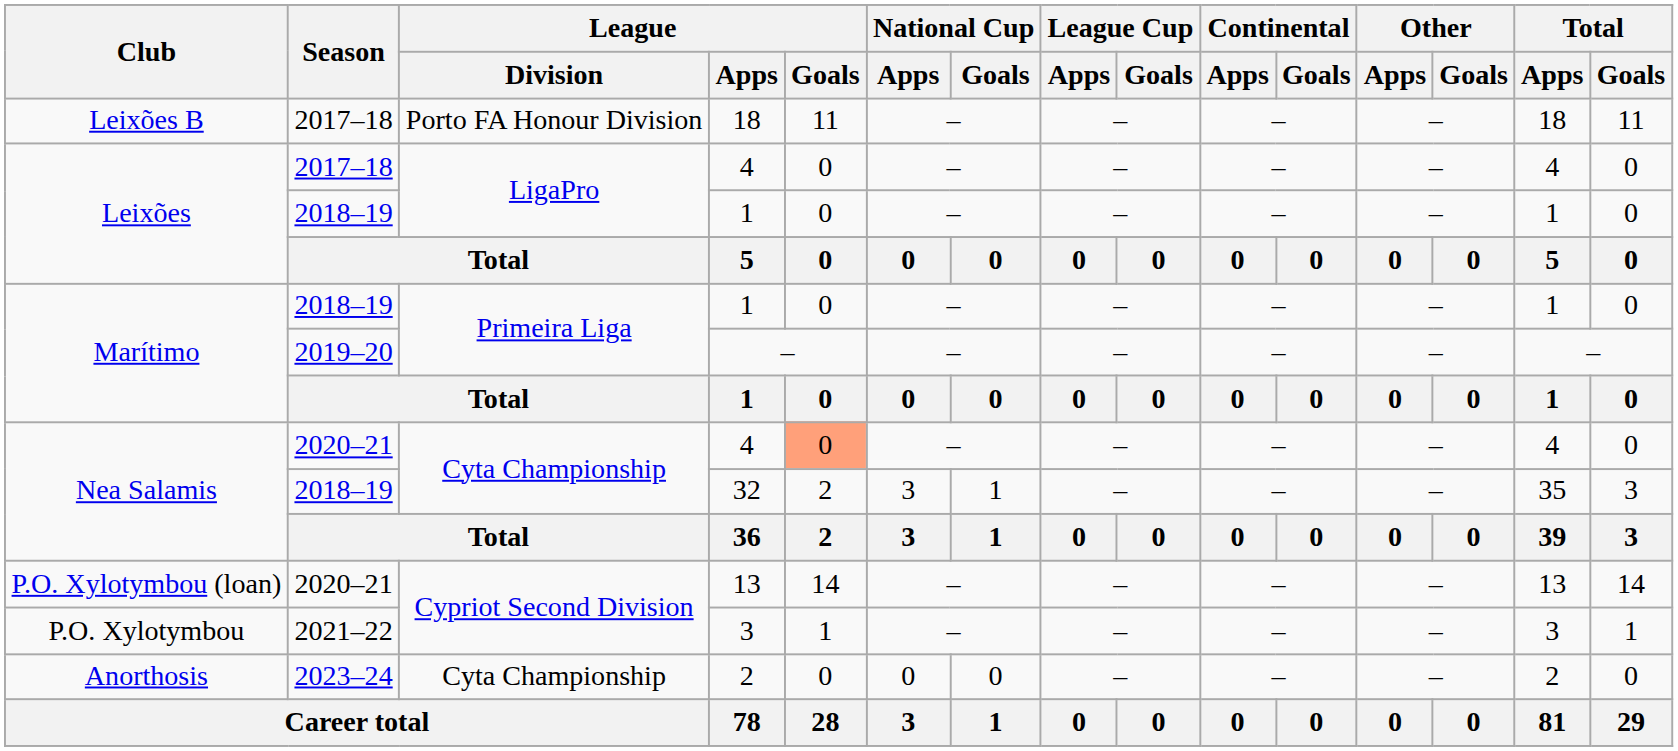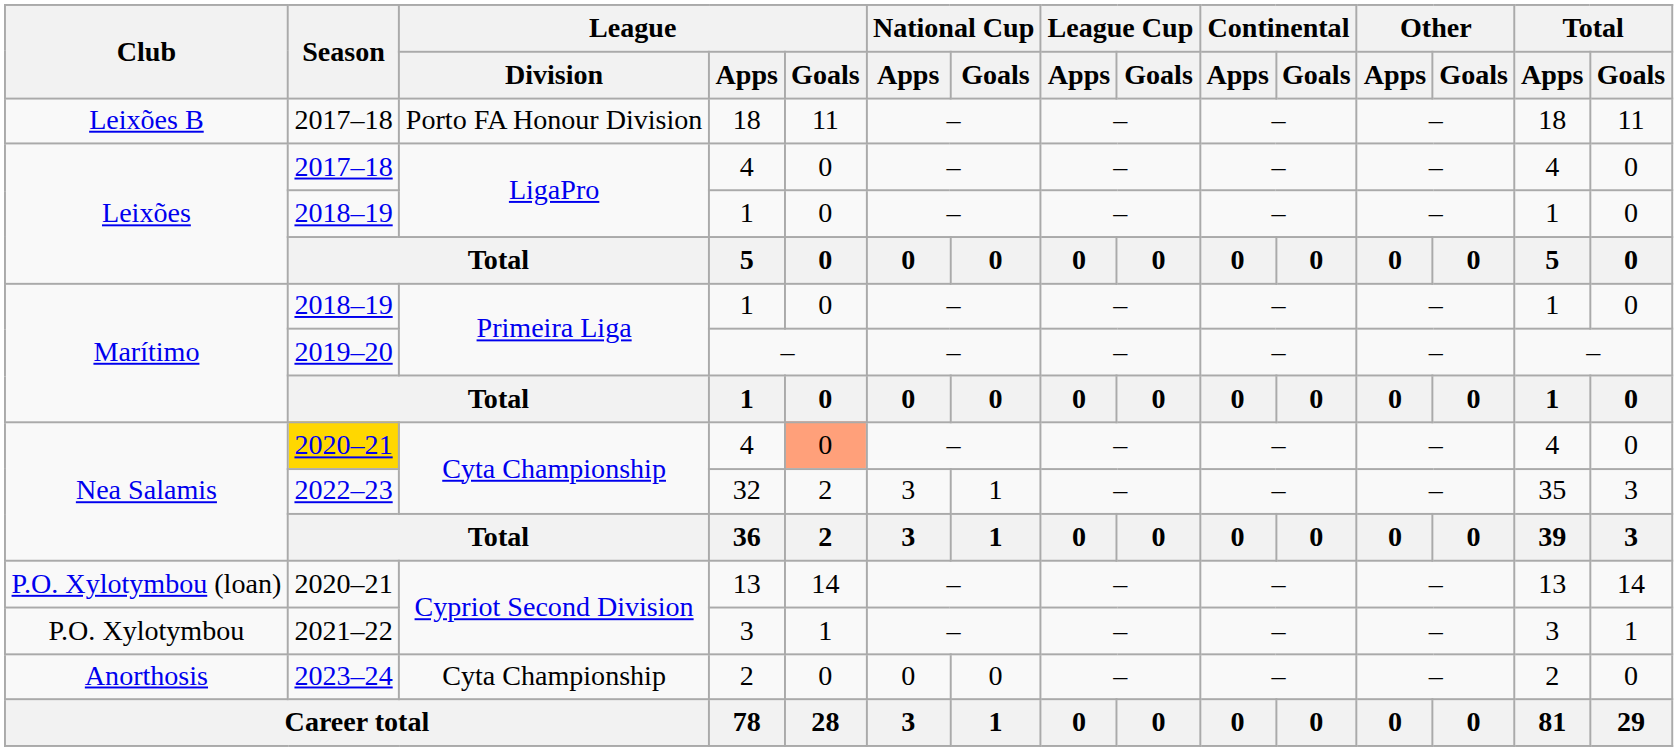Nea Salamis / 4 | Season: no background -> gold background
32 | Season: 2018–19 -> 2022–23
